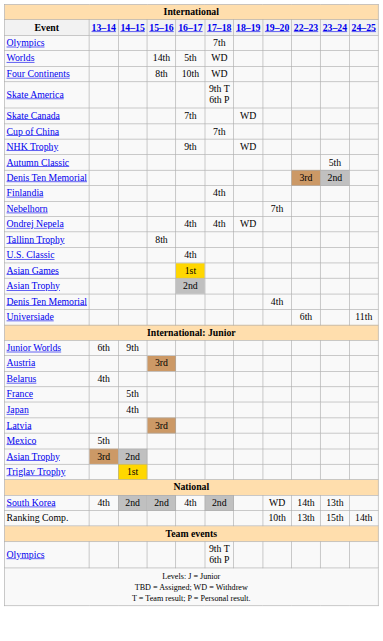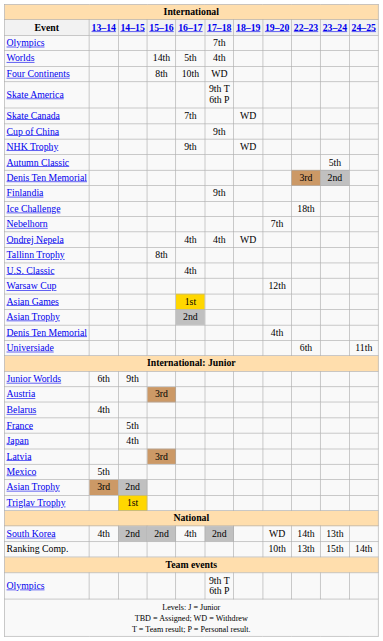Worlds | 17–18: WD -> 4th
Cup of China | 17–18: 7th -> 9th
Finlandia | 17–18: 4th -> 9th
+ row: Ice Challenge | 18th
+ row: Warsaw Cup | 12th
